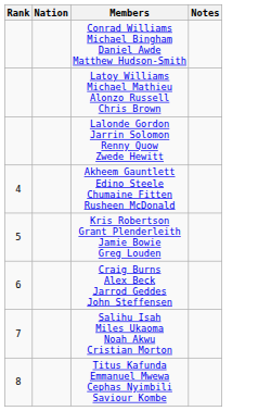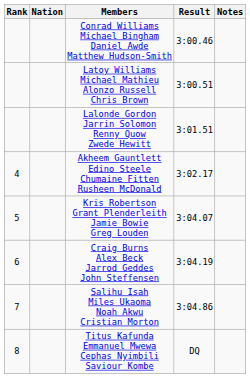+ column: Result | 3:00.46 | 3:00.51 | 3:01.51 | 3:02.17 | 3:04.07 | 3:04.19 | 3:04.86 | DQ
